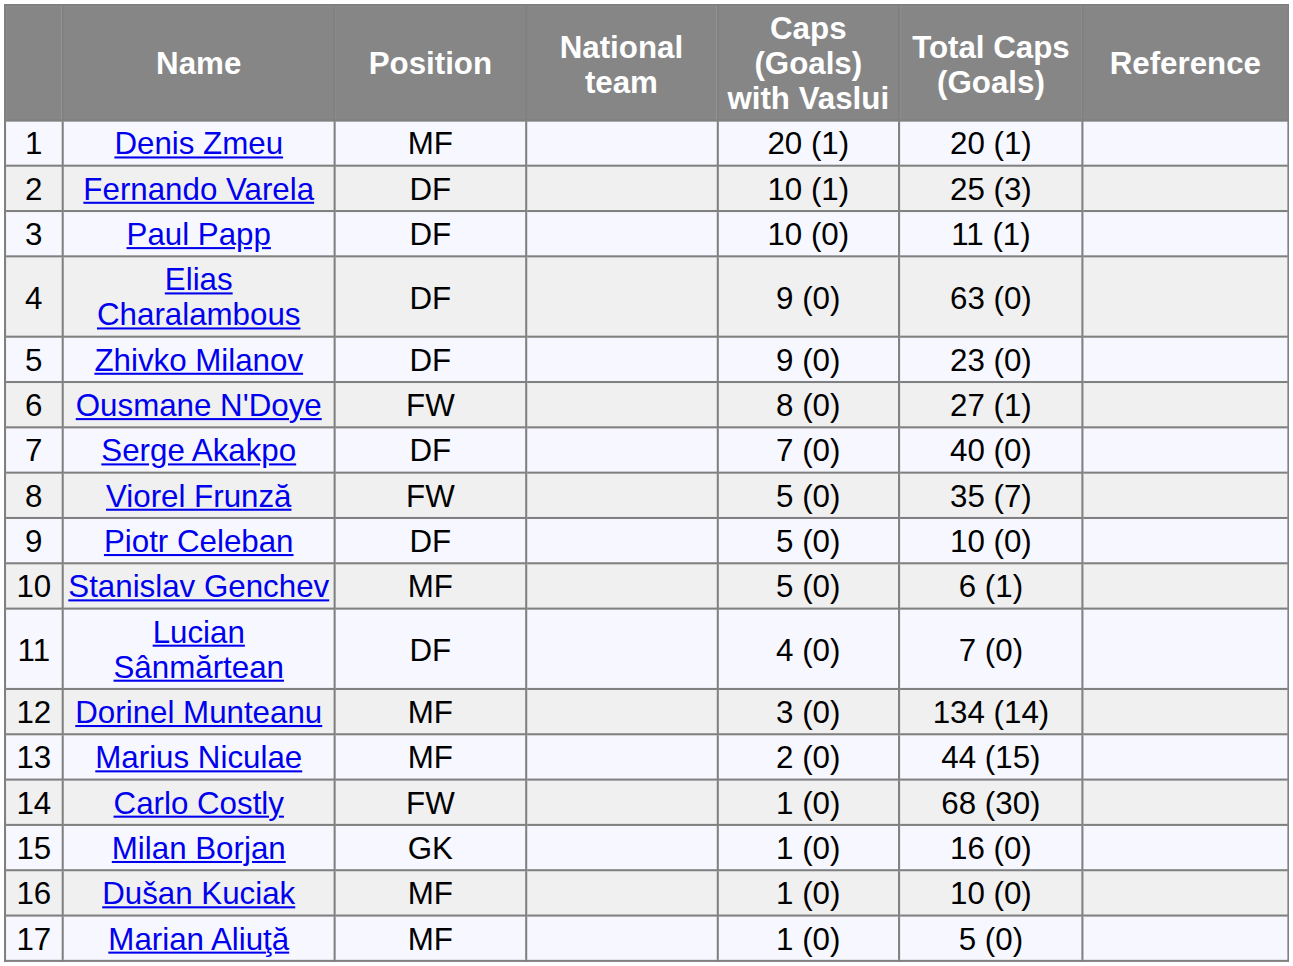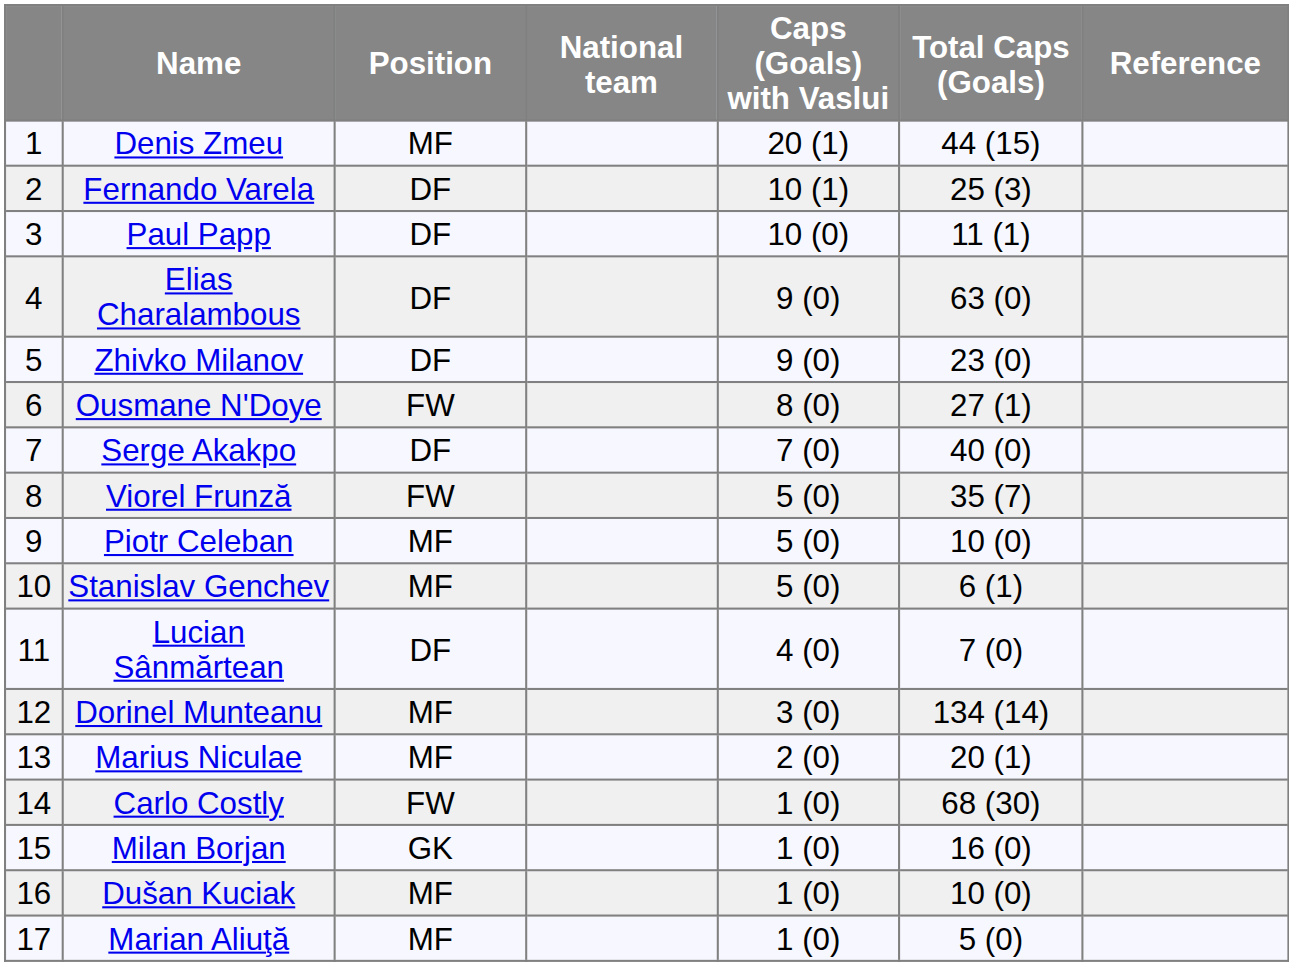Denis Zmeu | Total Caps (Goals): 20 (1) -> 44 (15)
Piotr Celeban | Position: DF -> MF
Marius Niculae | Total Caps (Goals): 44 (15) -> 20 (1)
